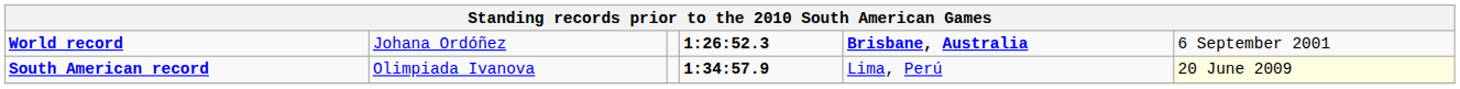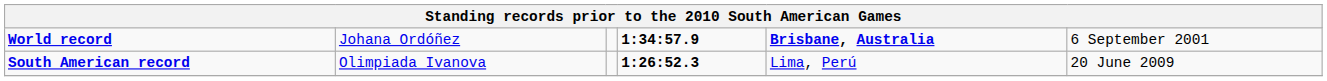World record | column 4: 1:26:52.3 -> 1:34:57.9
South American record | column 4: 1:34:57.9 -> 1:26:52.3
South American record | column 6: lightyellow background -> no background
